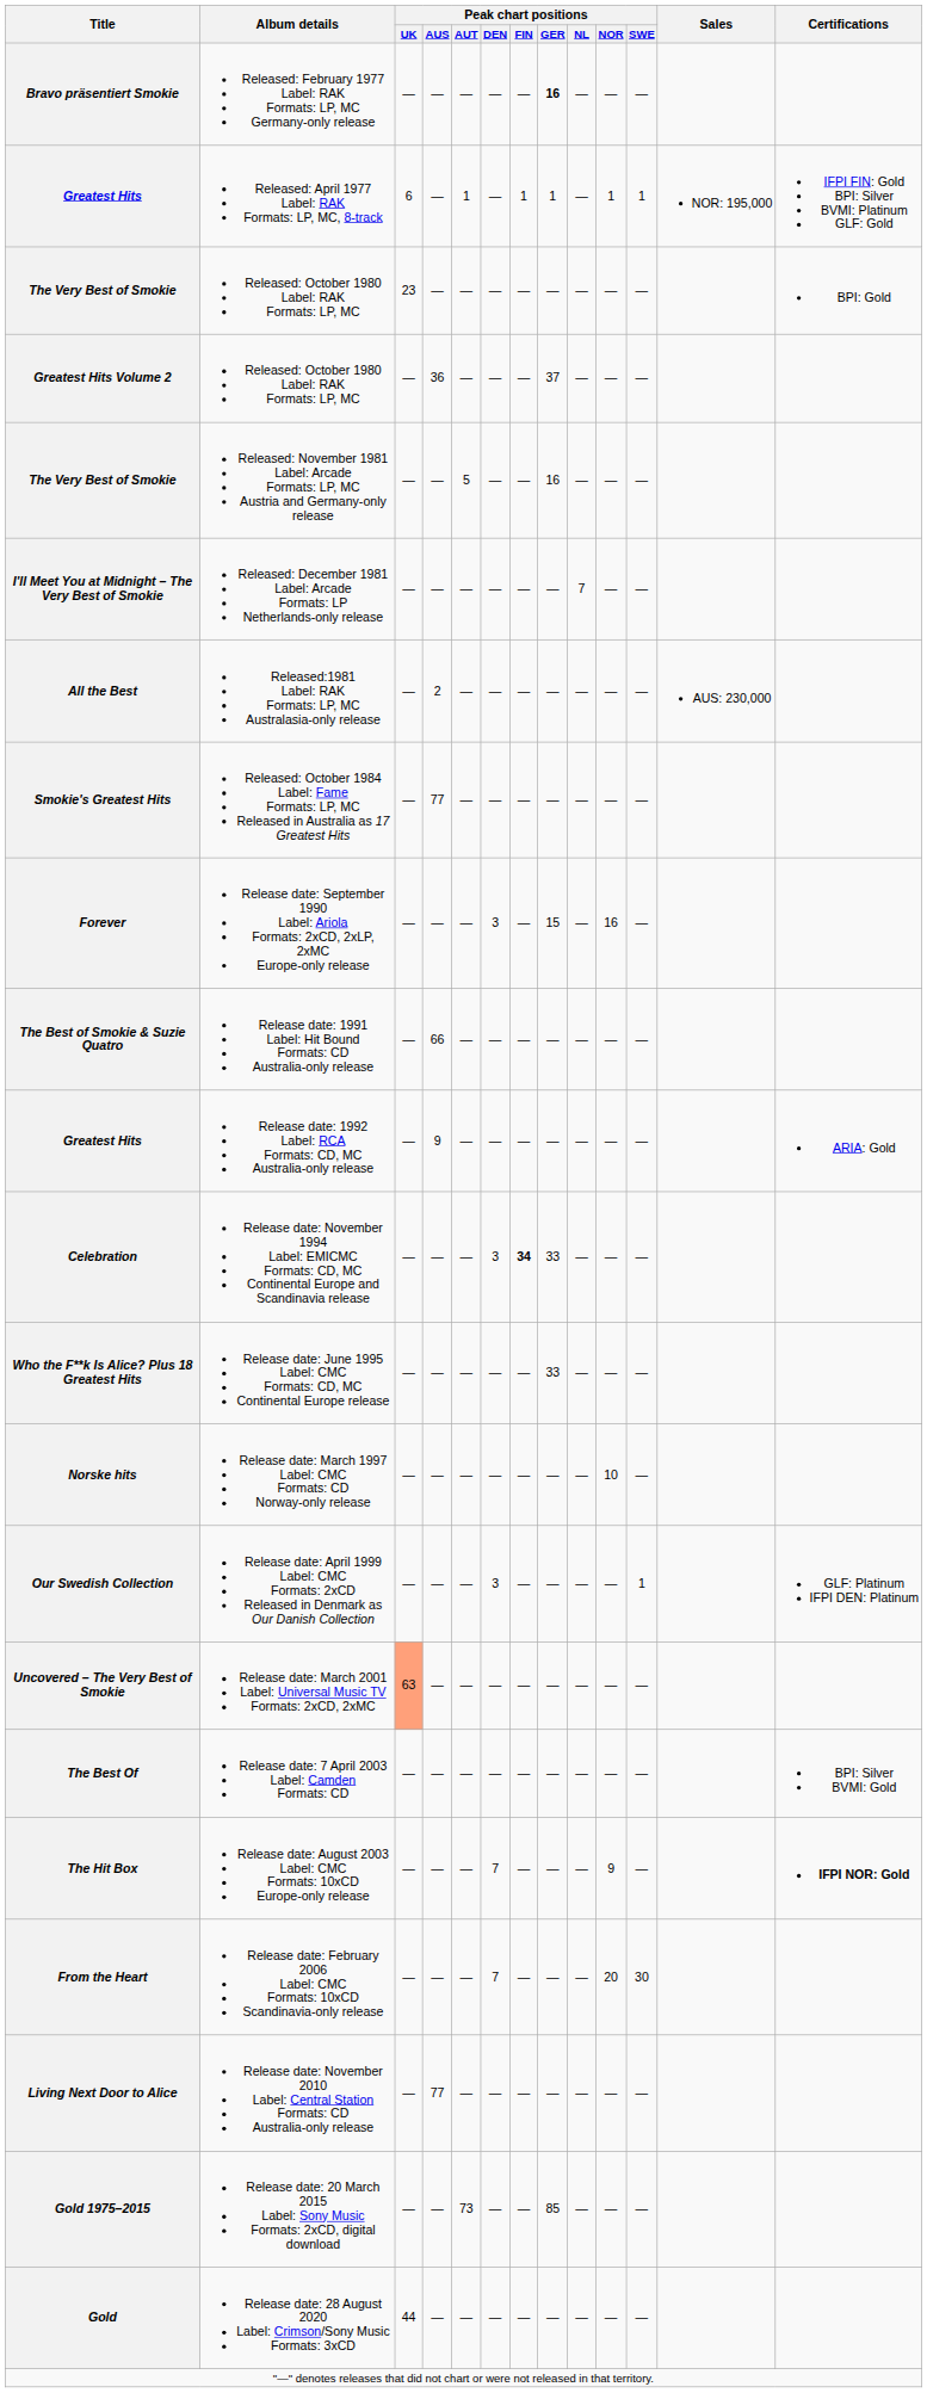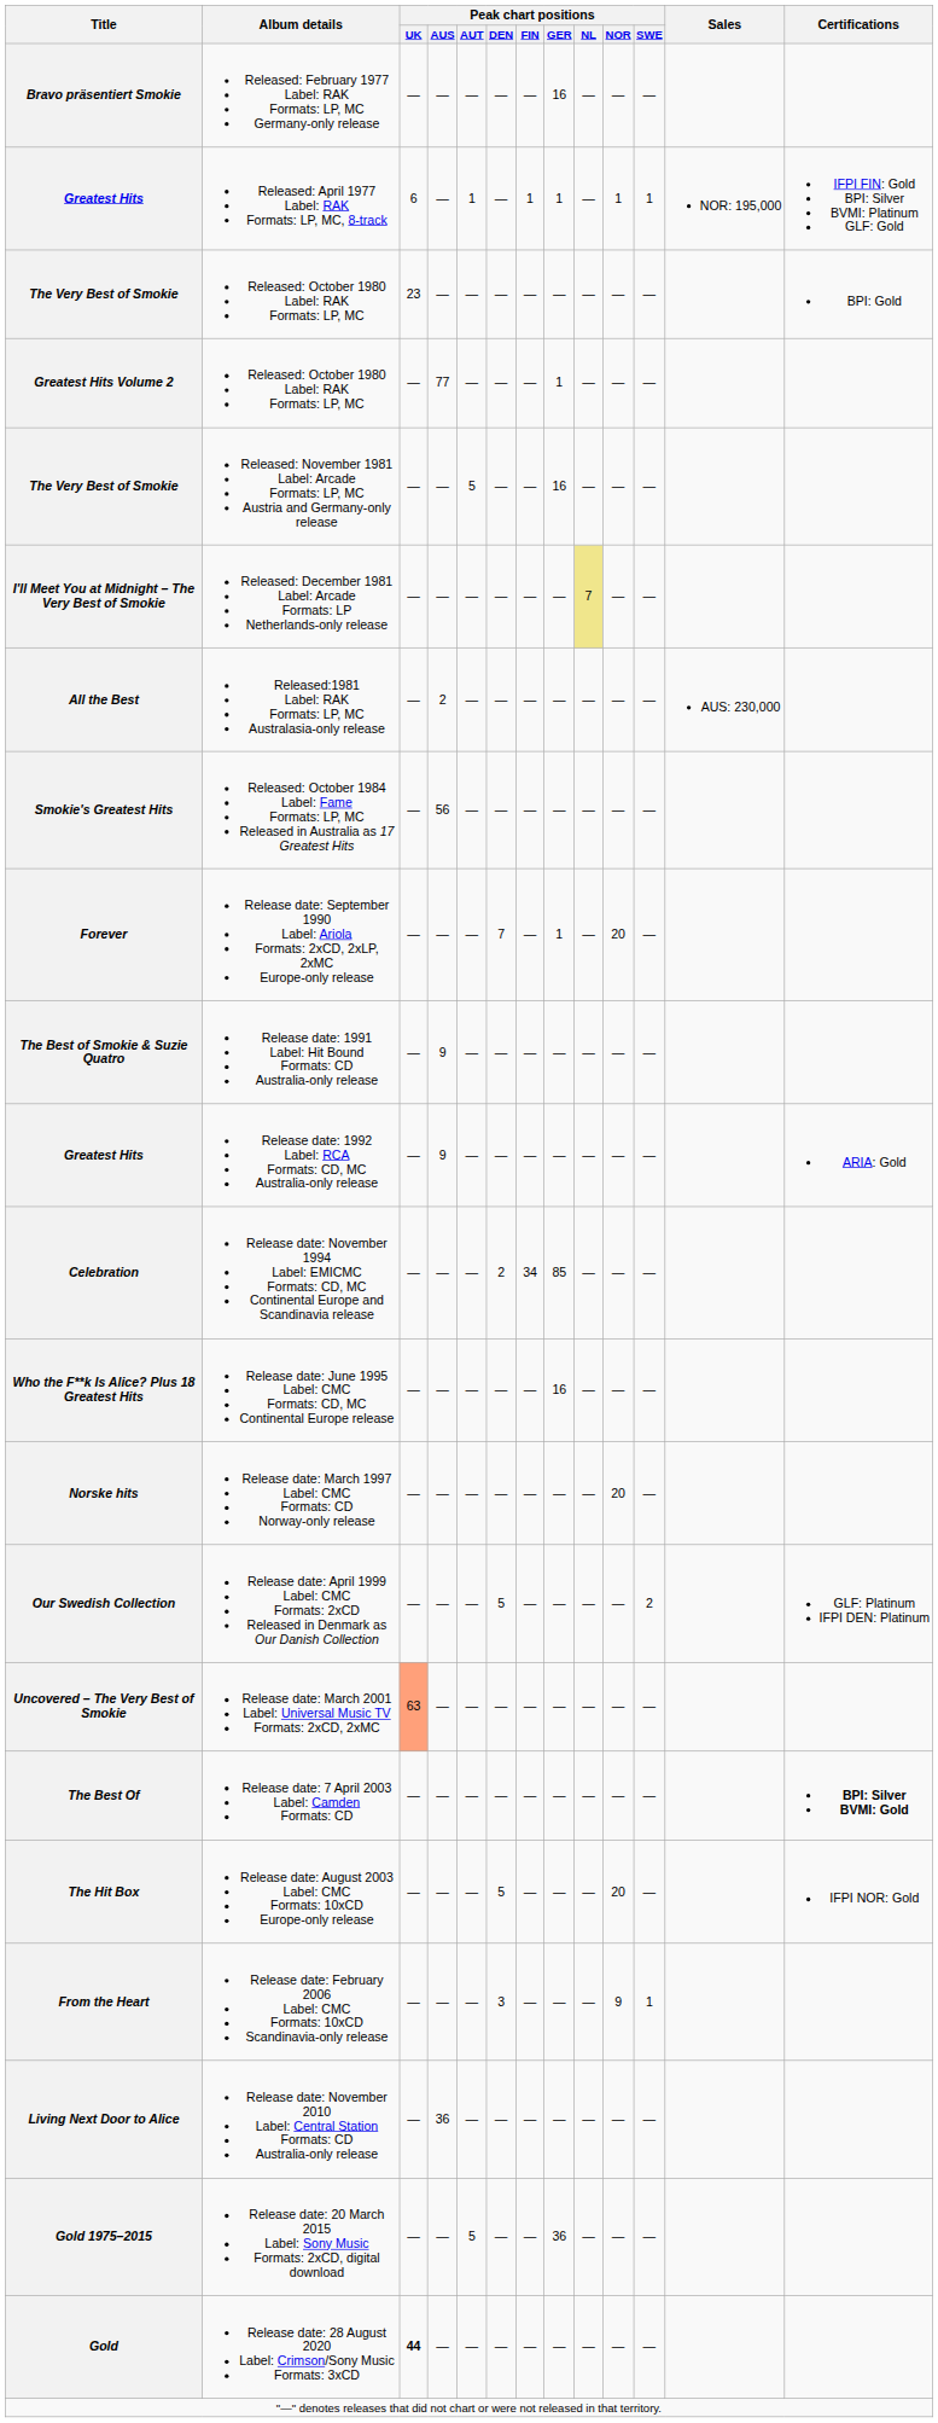Bravo präsentiert Smokie | Peak chart positions / GER: bold -> normal
Greatest Hits Volume 2 | Peak chart positions / AUS: 36 -> 77
Greatest Hits Volume 2 | Peak chart positions / GER: 37 -> 1
I'll Meet You at Midnight – The Very Best of Smokie | Peak chart positions / NL: no background -> khaki background
Smokie's Greatest Hits | Peak chart positions / AUS: 77 -> 56
Forever | Peak chart positions / DEN: 3 -> 7
Forever | Peak chart positions / GER: 15 -> 1
Forever | Peak chart positions / NOR: 16 -> 20
The Best of Smokie & Suzie Quatro | Peak chart positions / AUS: 66 -> 9
Celebration | Peak chart positions / DEN: 3 -> 2
Celebration | Peak chart positions / FIN: bold -> normal
Celebration | Peak chart positions / GER: 33 -> 85
Who the F**k Is Alice? Plus 18 Greatest Hits | Peak chart positions / GER: 33 -> 16
Norske hits | Peak chart positions / NOR: 10 -> 20
Our Swedish Collection | Peak chart positions / DEN: 3 -> 5
Our Swedish Collection | Peak chart positions / SWE: 1 -> 2
The Best Of | Certifications: normal -> bold
The Hit Box | Peak chart positions / DEN: 7 -> 5
The Hit Box | Peak chart positions / NOR: 9 -> 20
The Hit Box | Certifications: bold -> normal
From the Heart | Peak chart positions / DEN: 7 -> 3
From the Heart | Peak chart positions / NOR: 20 -> 9
From the Heart | Peak chart positions / SWE: 30 -> 1
Living Next Door to Alice | Peak chart positions / AUS: 77 -> 36
Gold 1975–2015 | Peak chart positions / AUT: 73 -> 5
Gold 1975–2015 | Peak chart positions / GER: 85 -> 36
Gold | Peak chart positions / UK: normal -> bold
